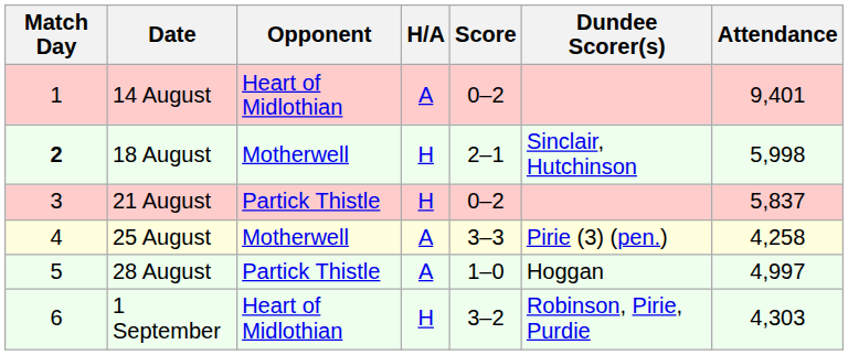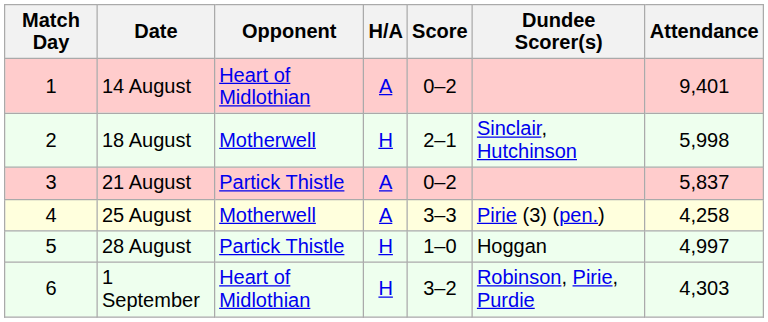18 August | Match Day: bold -> normal
21 August | H/A: H -> A
28 August | H/A: A -> H
